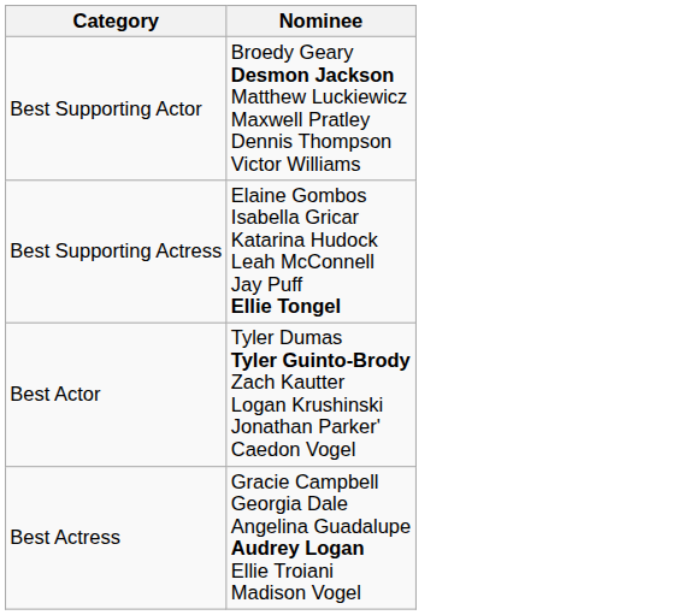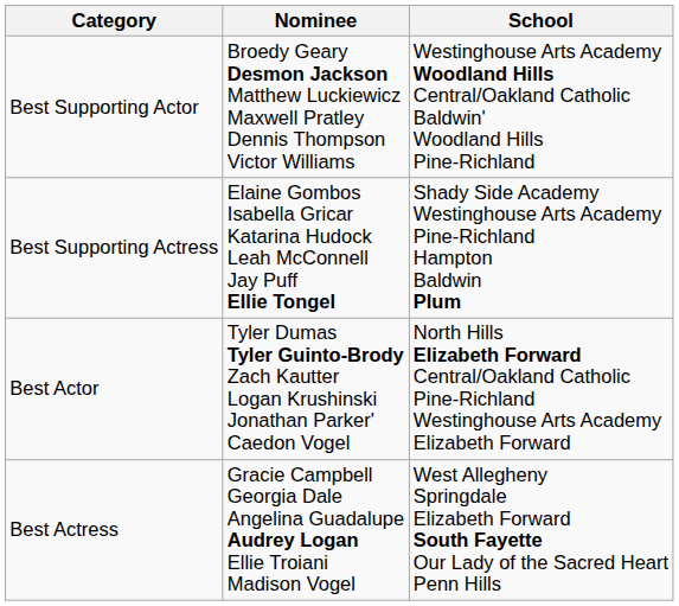+ column: School | Westinghouse Arts Academy Woodland Hills Central/Oakland Catholic Baldwin' Woodland Hills Pine-Richland | Shady Side Academy Westinghouse Arts Academy Pine-Richland Hampton Baldwin Plum | North Hills Elizabeth Forward Central/Oakland Catholic Pine-Richland Westinghouse Arts Academy Elizabeth Forward | West Allegheny Springdale Elizabeth Forward South Fayette Our Lady of the Sacred Heart Penn Hills
